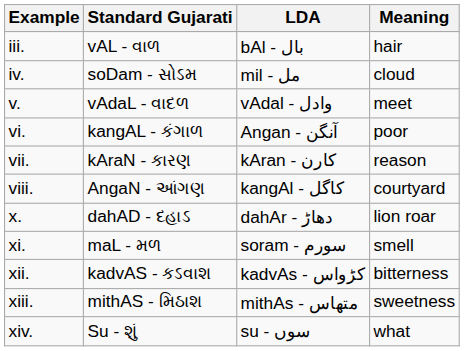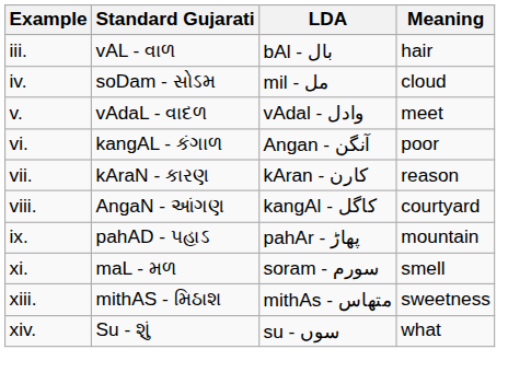+ row: ix. | pahAD - પહાઽ | pahAr - پھاڑ | mountain
- row: x. | dahAD - દહાઽ | dahAr - دھاڑ | lion roar
- row: xii. | kadvAS - કઽવાશ | kadvAs - کڑواس | bitterness
